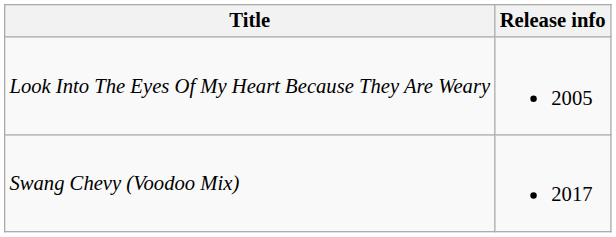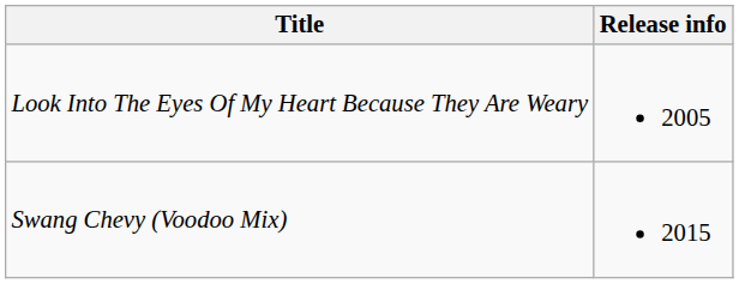Swang Chevy (Voodoo Mix) | Release info: 2017 -> 2015
